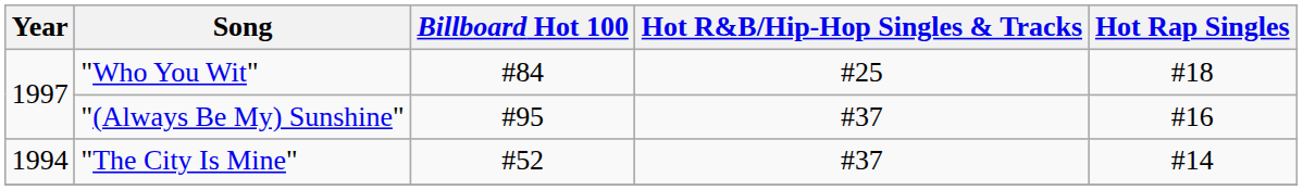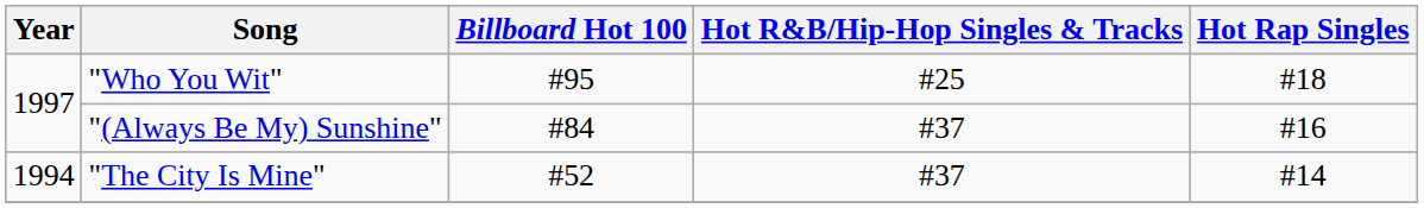"Who You Wit" | Billboard Hot 100: #84 -> #95
"(Always Be My) Sunshine" | Billboard Hot 100: #95 -> #84
